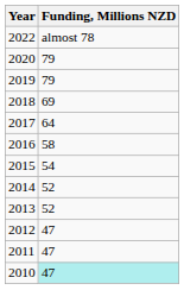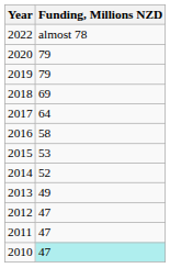2015 | Funding, Millions NZD: 54 -> 53
2013 | Funding, Millions NZD: 52 -> 49
